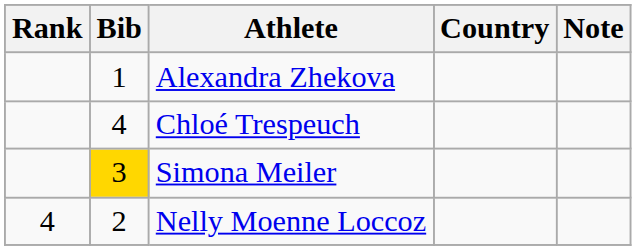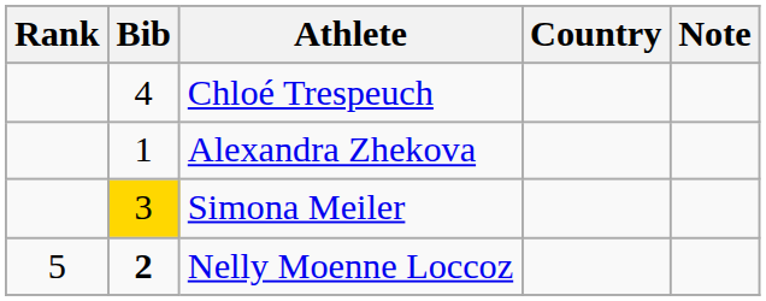rows swapped: Alexandra Zhekova <-> Chloé Trespeuch
Nelly Moenne Loccoz | Rank: 4 -> 5
Nelly Moenne Loccoz | Bib: normal -> bold
